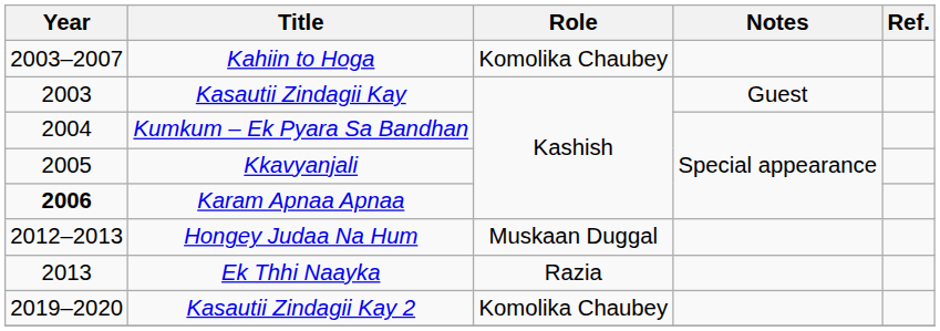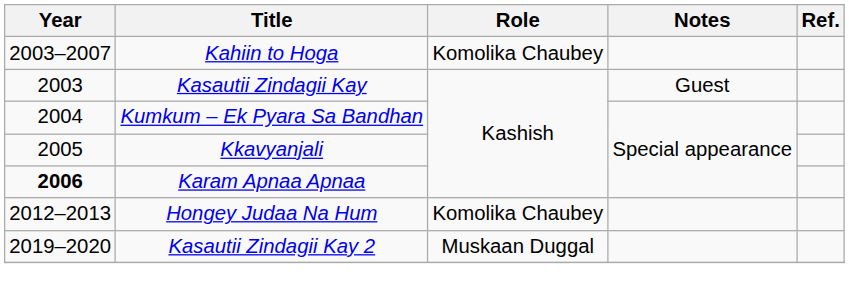Hongey Judaa Na Hum | Role: Muskaan Duggal -> Komolika Chaubey
- row: 2013 | Ek Thhi Naayka | Razia
Kasautii Zindagii Kay 2 | Role: Komolika Chaubey -> Muskaan Duggal
